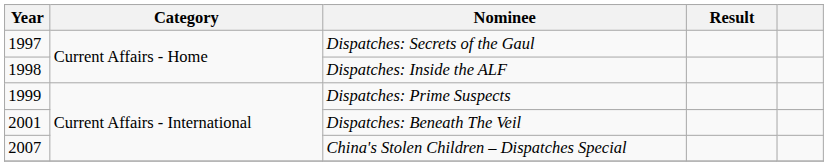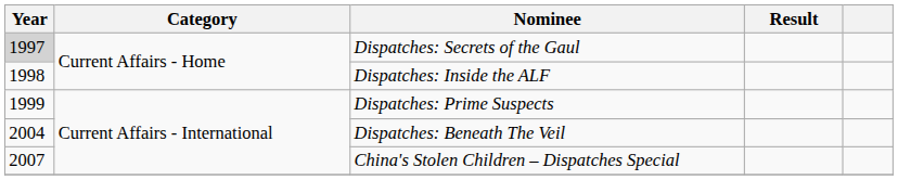Dispatches: Secrets of the Gaul | Year: no background -> lightgrey background
Dispatches: Beneath The Veil | Year: 2001 -> 2004
